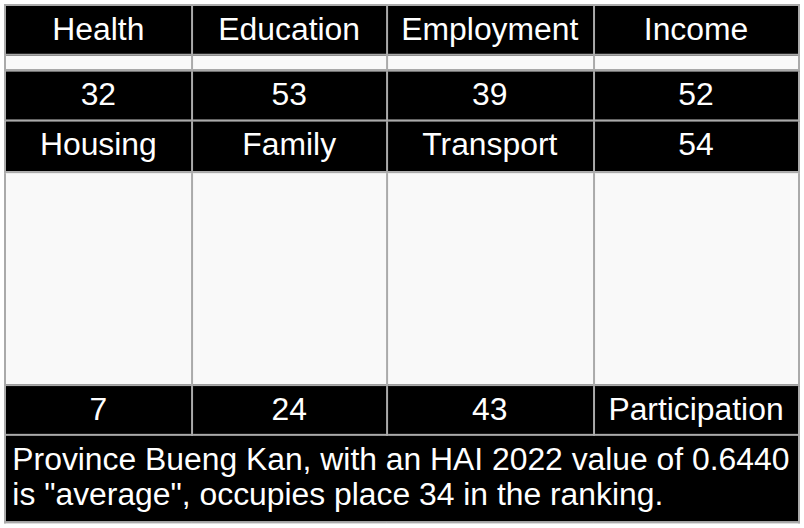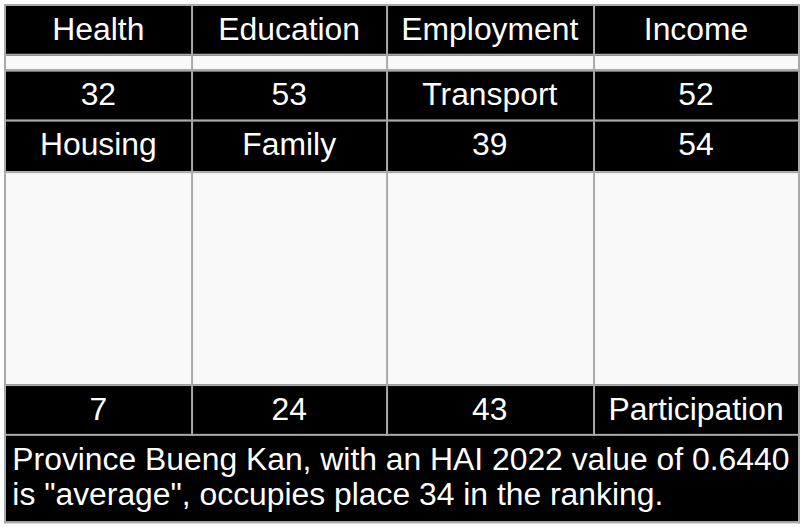32 | column 3: 39 -> Transport
Housing | column 3: Transport -> 39
